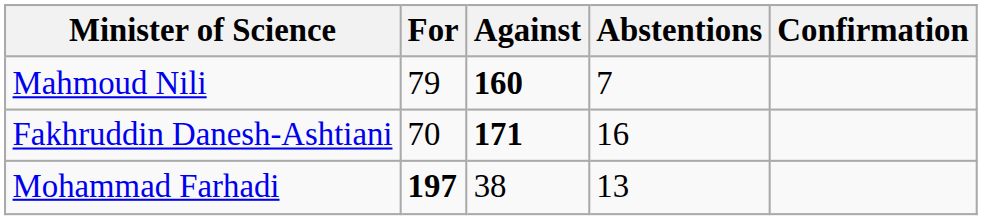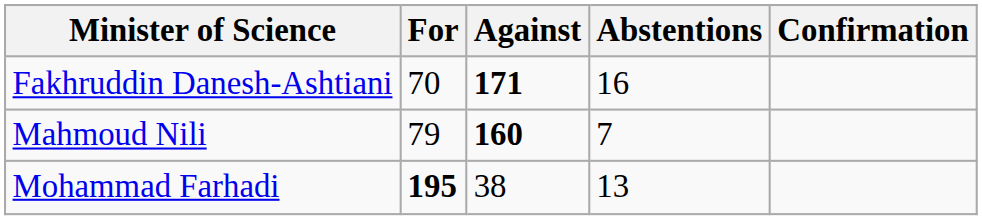rows swapped: Mahmoud Nili <-> Fakhruddin Danesh-Ashtiani
Mohammad Farhadi | For: 197 -> 195
